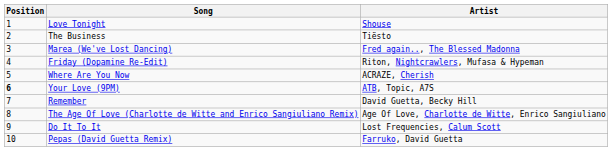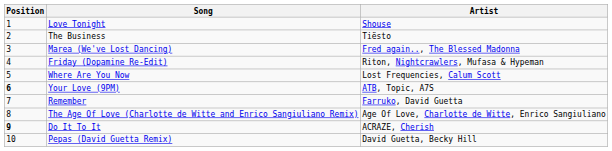Where Are You Now | Artist: ACRAZE, Cherish -> Lost Frequencies, Calum Scott
Remember | Artist: David Guetta, Becky Hill -> Farruko, David Guetta
Do It To It | Position: normal -> bold
Do It To It | Artist: Lost Frequencies, Calum Scott -> ACRAZE, Cherish
Pepas (David Guetta Remix) | Artist: Farruko, David Guetta -> David Guetta, Becky Hill
